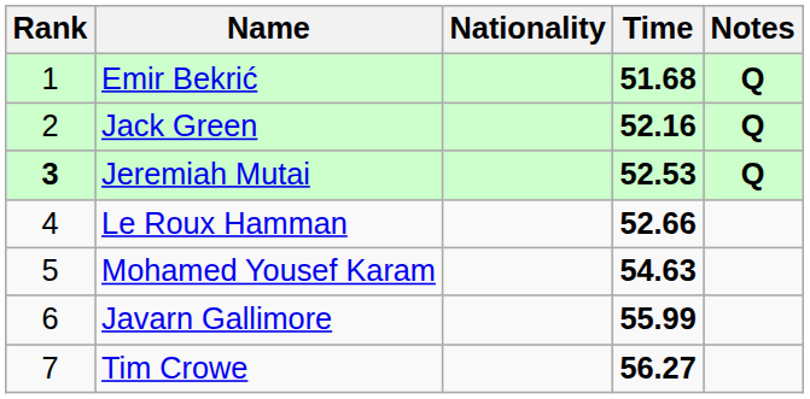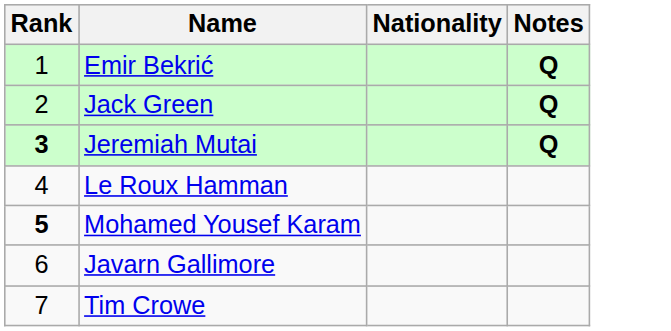- column: Time | 51.68 | 52.16 | 52.53 | 52.66 | 54.63 | 55.99 | 56.27
Mohamed Yousef Karam | Rank: normal -> bold
